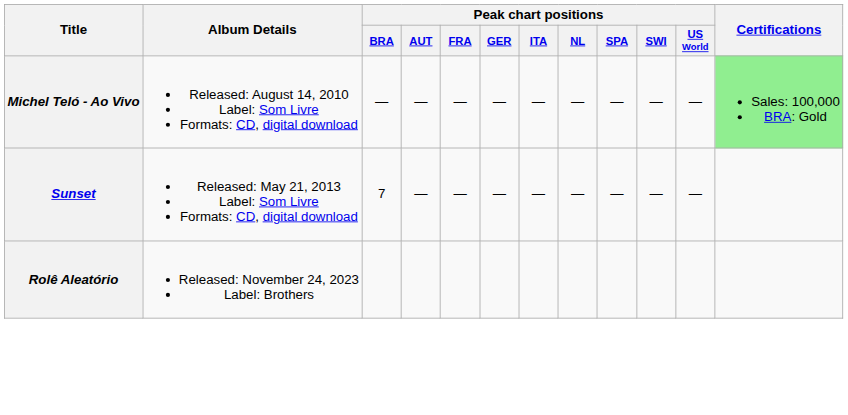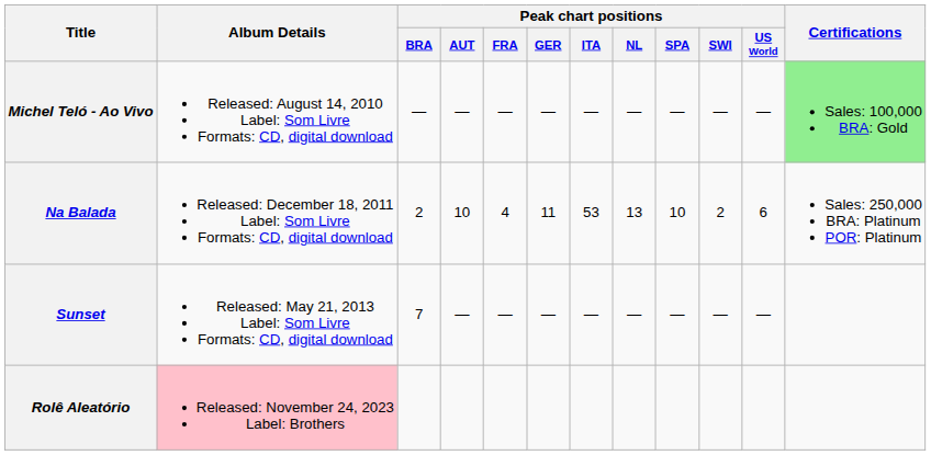+ row: Na Balada | Released: December 18, 2011 Label: Som Livre Formats: CD, digital download | 2 | 10 | 4 | 11 | 53 | 13 | 10 | 2 | 6 | Sales: 250,000 BRA: Platinum POR: Platinum
Rolê Aleatório | Album Details: no background -> pink background
